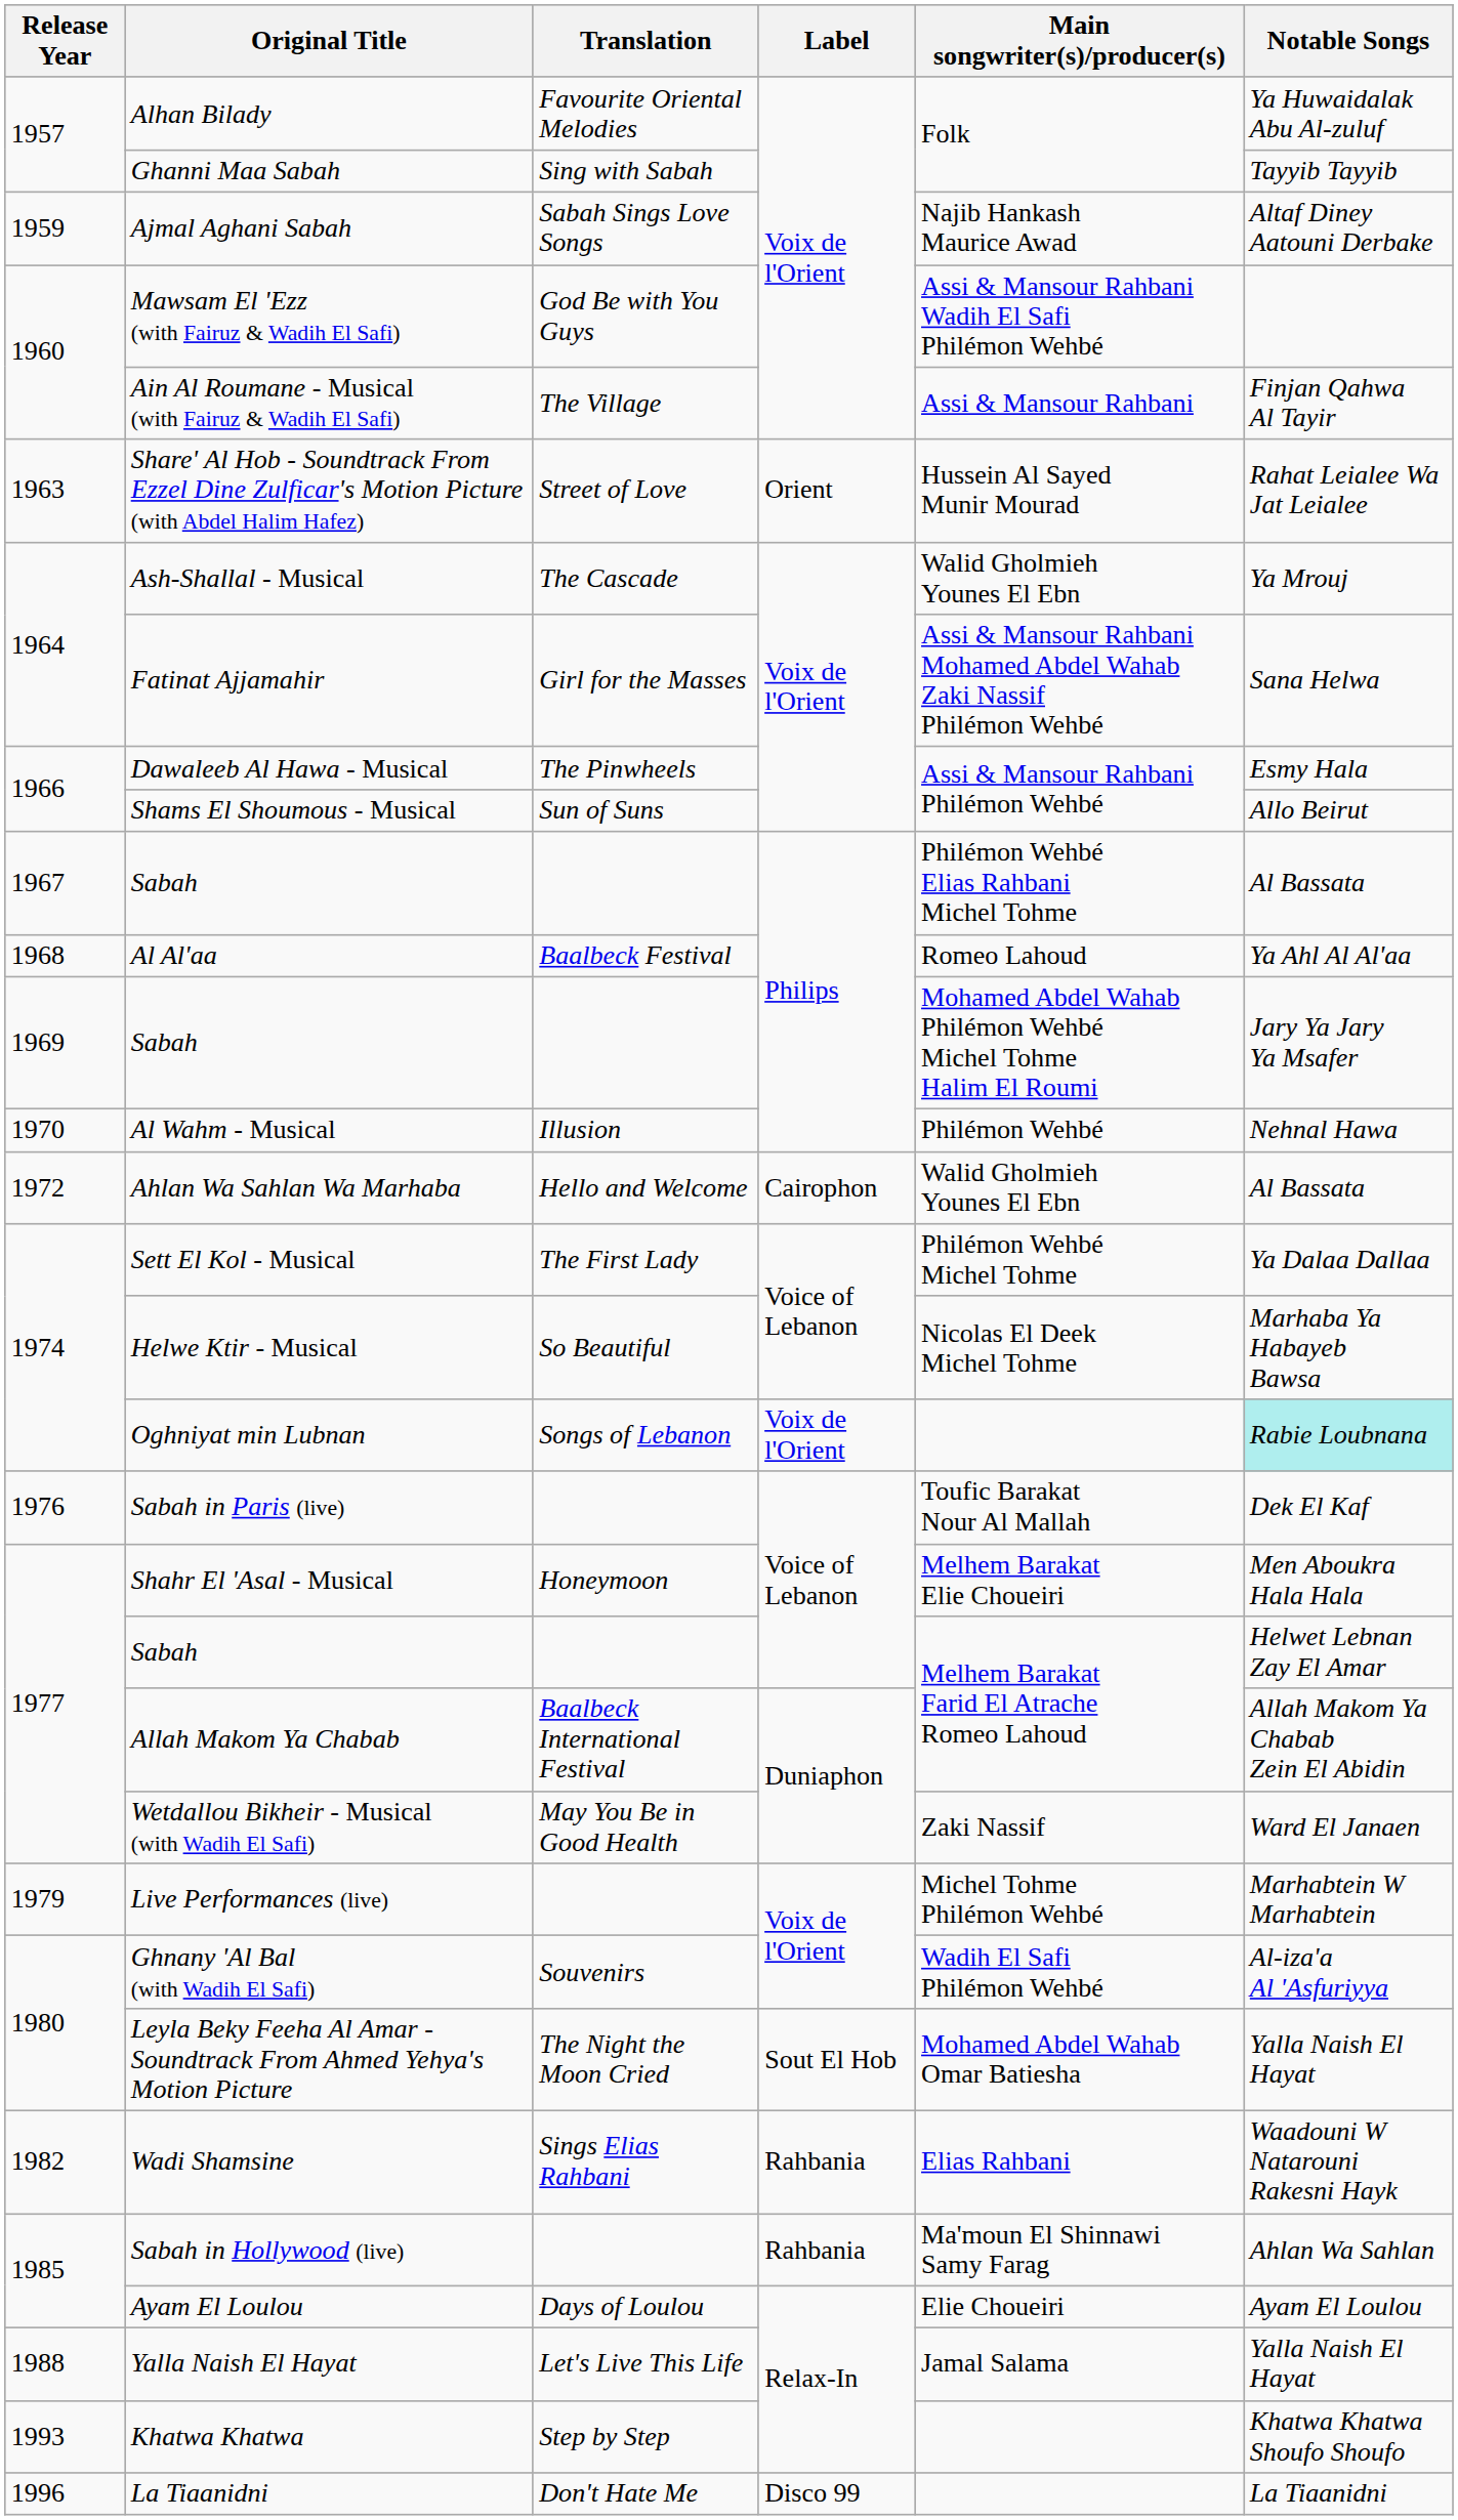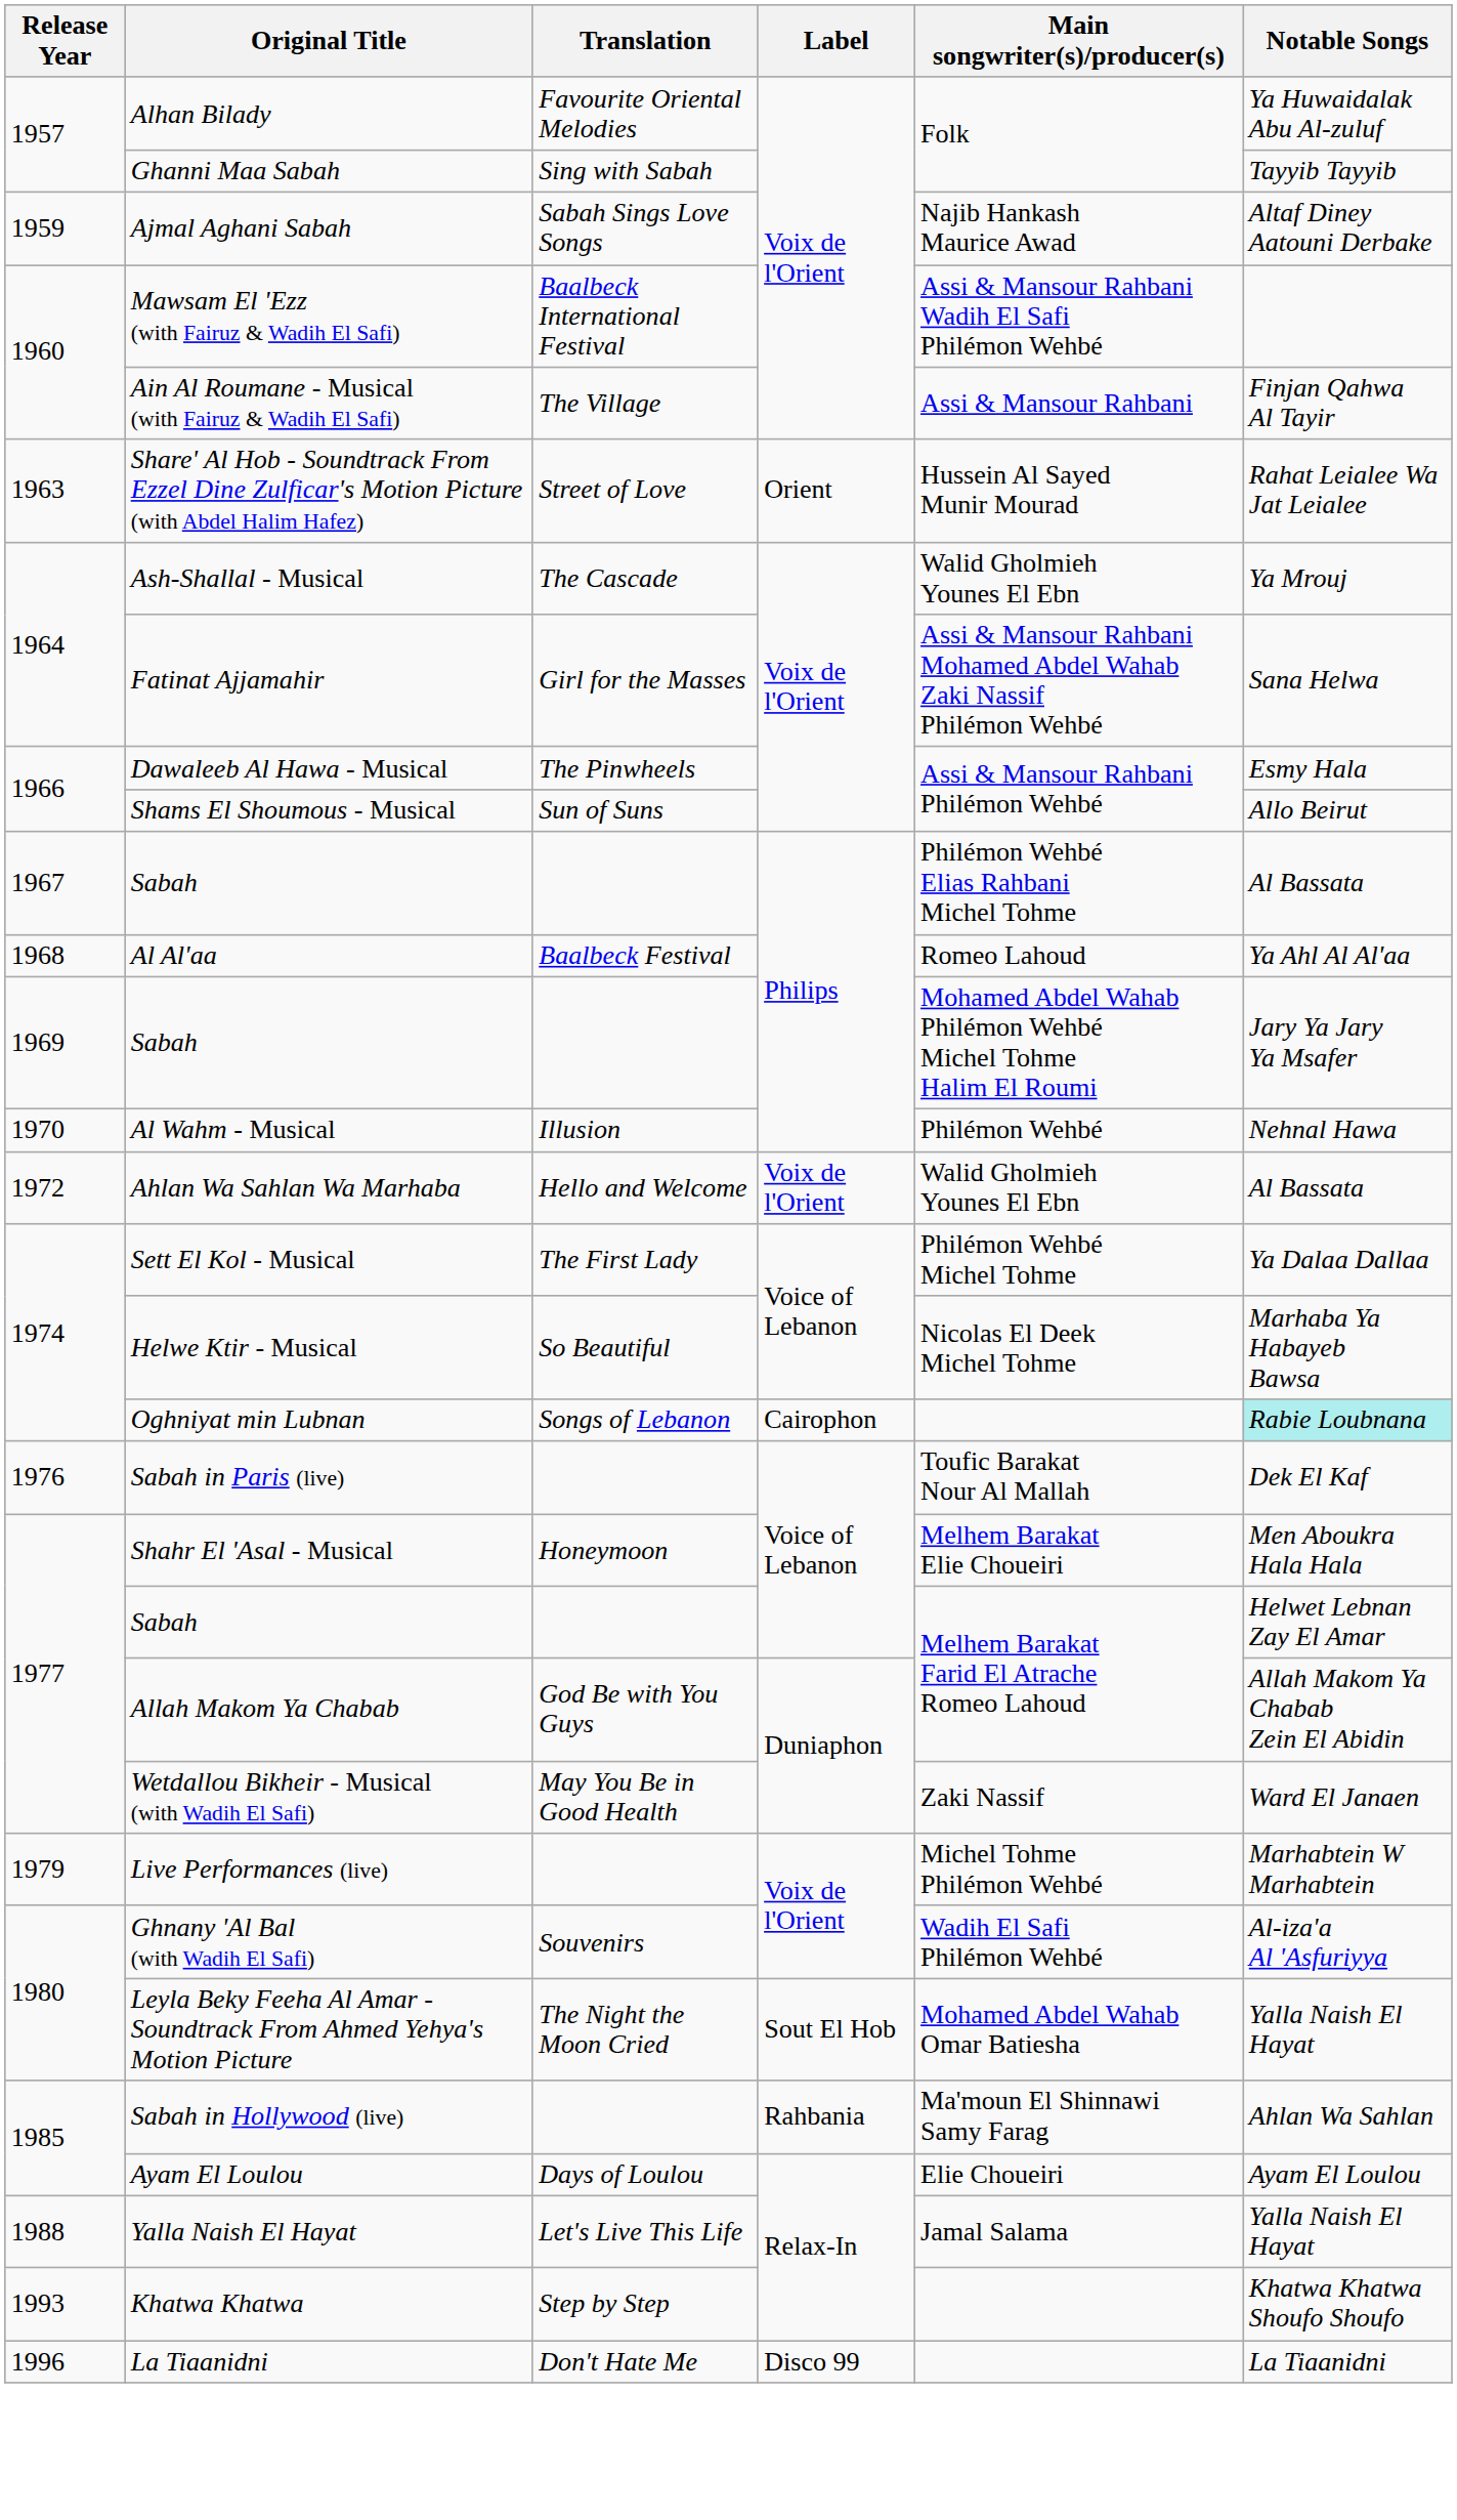Mawsam El 'Ezz (with Fairuz & Wadih El Safi) | Translation: God Be with You Guys -> Baalbeck International Festival
Ahlan Wa Sahlan Wa Marhaba | Label: Cairophon -> Voix de l'Orient
Oghniyat min Lubnan | Label: Voix de l'Orient -> Cairophon
Allah Makom Ya Chabab | Translation: Baalbeck International Festival -> God Be with You Guys
- row: 1982 | Wadi Shamsine | Sings Elias Rahbani | Rahbania | Elias Rahbani | Waadouni W Natarouni Rakesni Hayk
